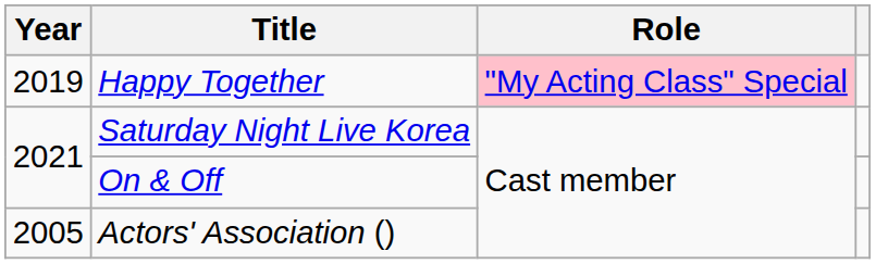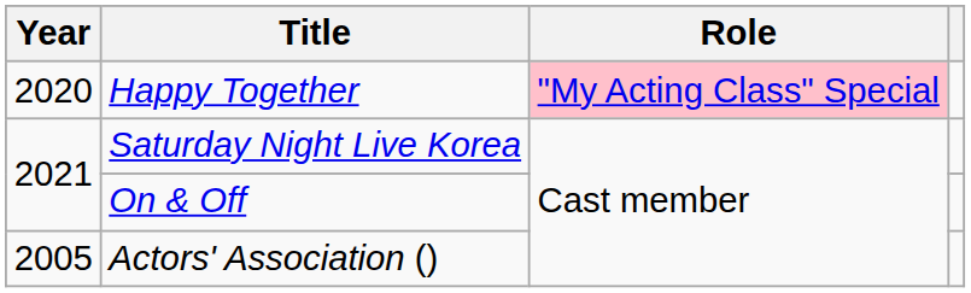Happy Together | Year: 2019 -> 2020
